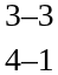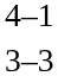rows swapped: 3–3 <-> 4–1
